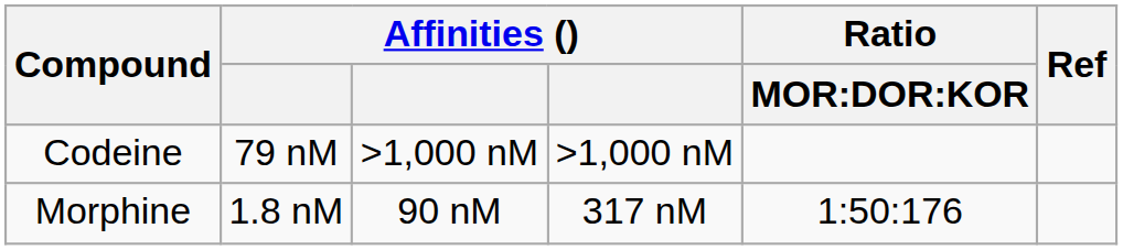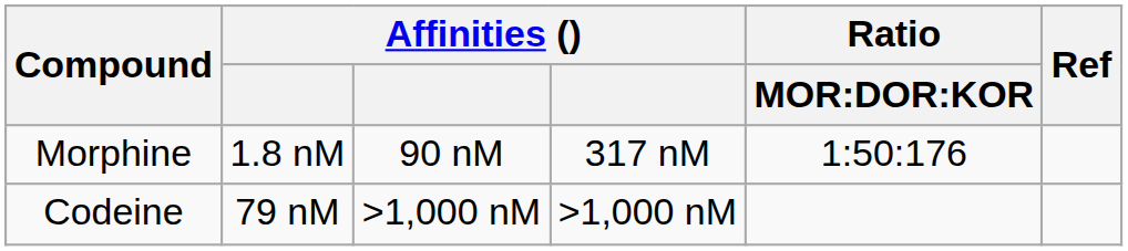rows swapped: Codeine <-> Morphine
